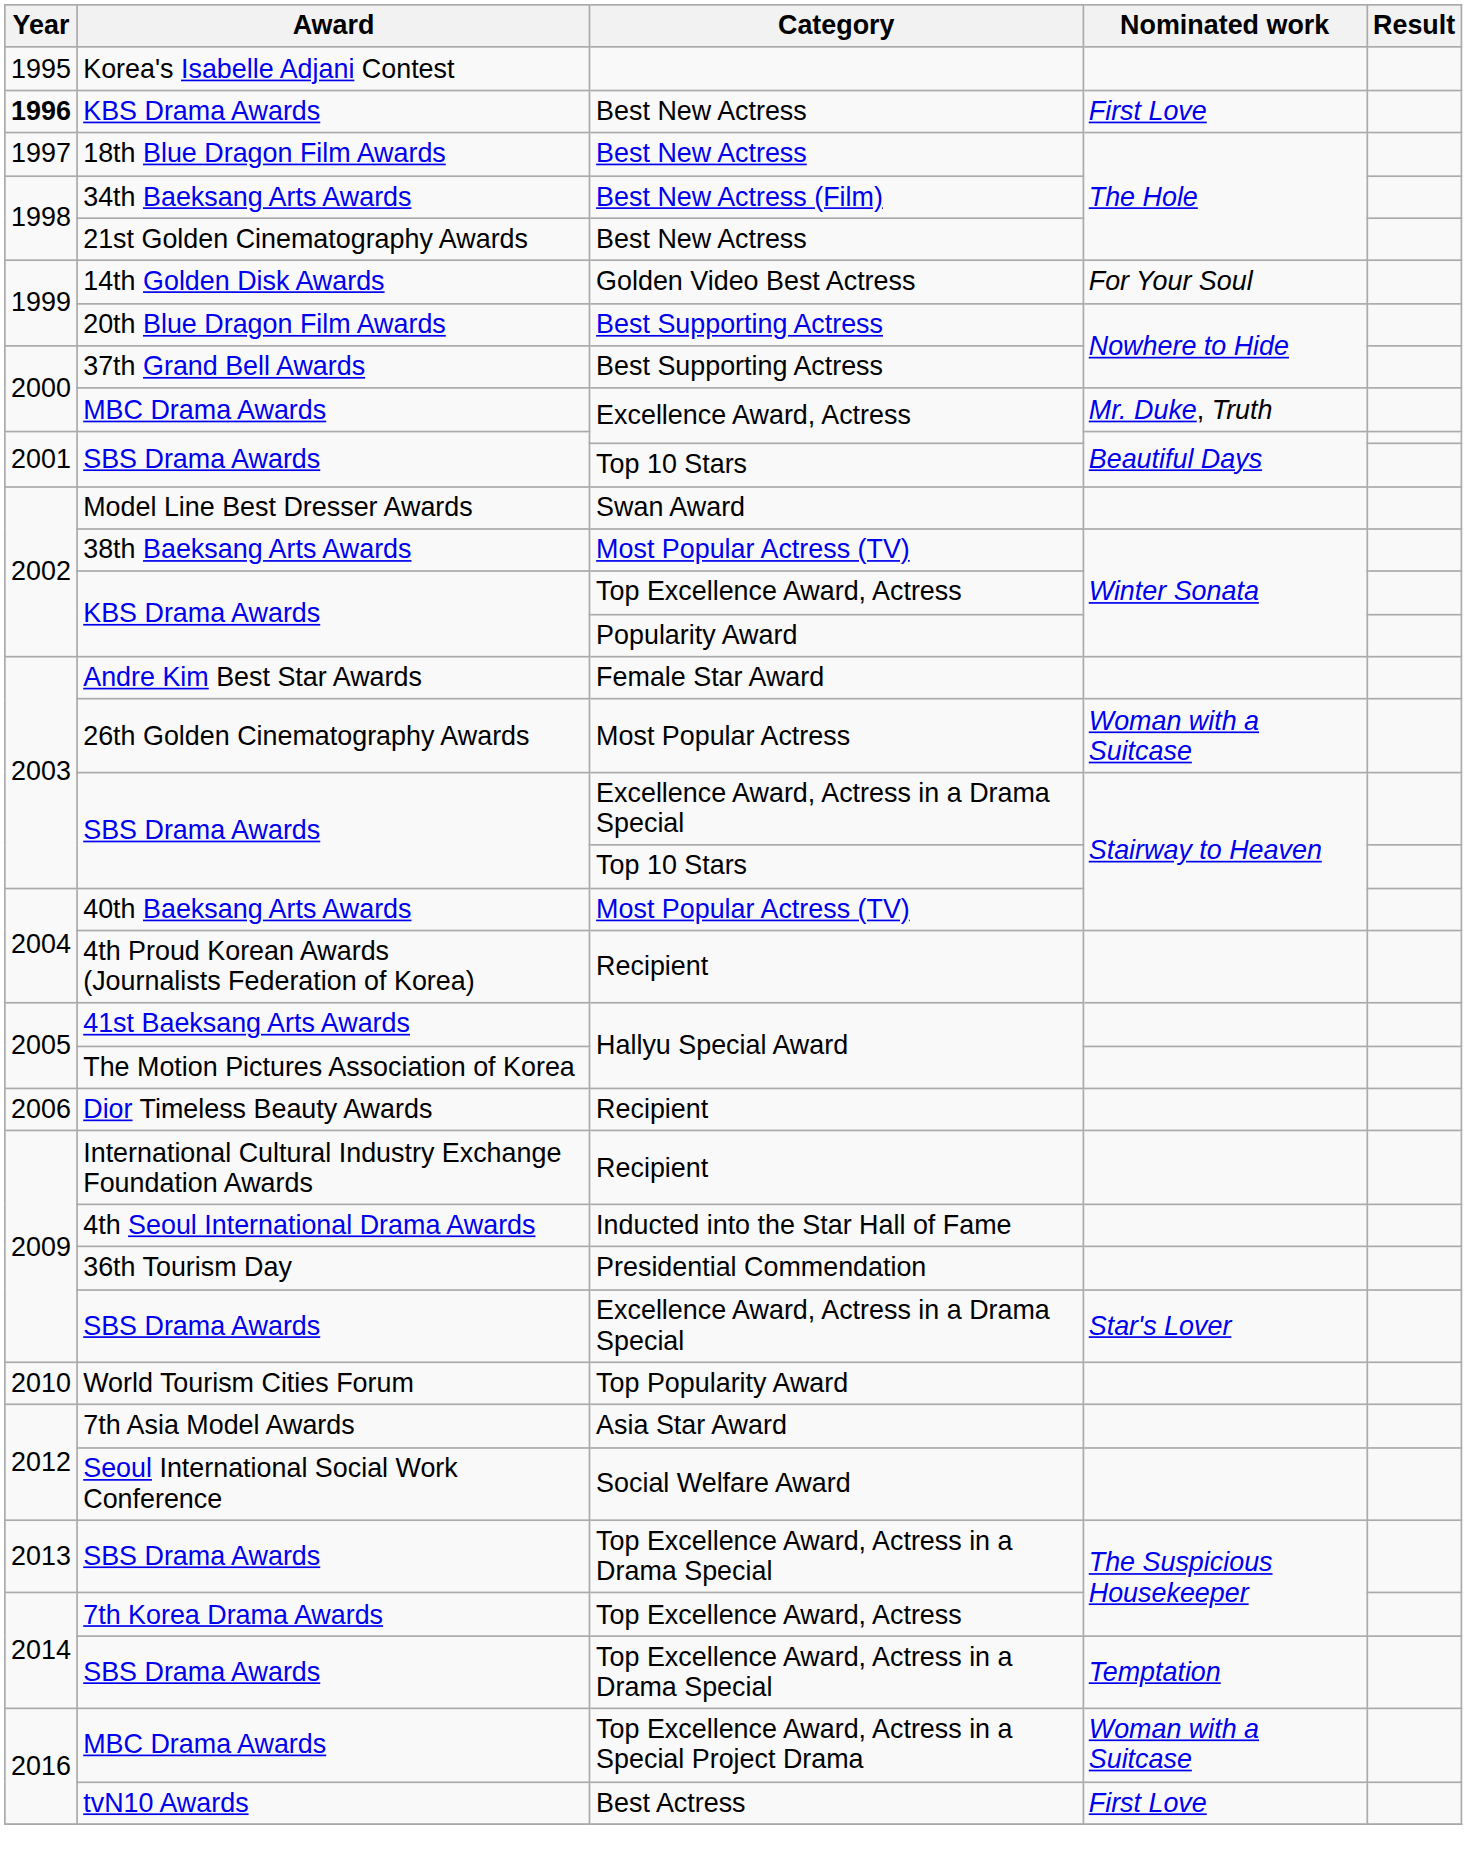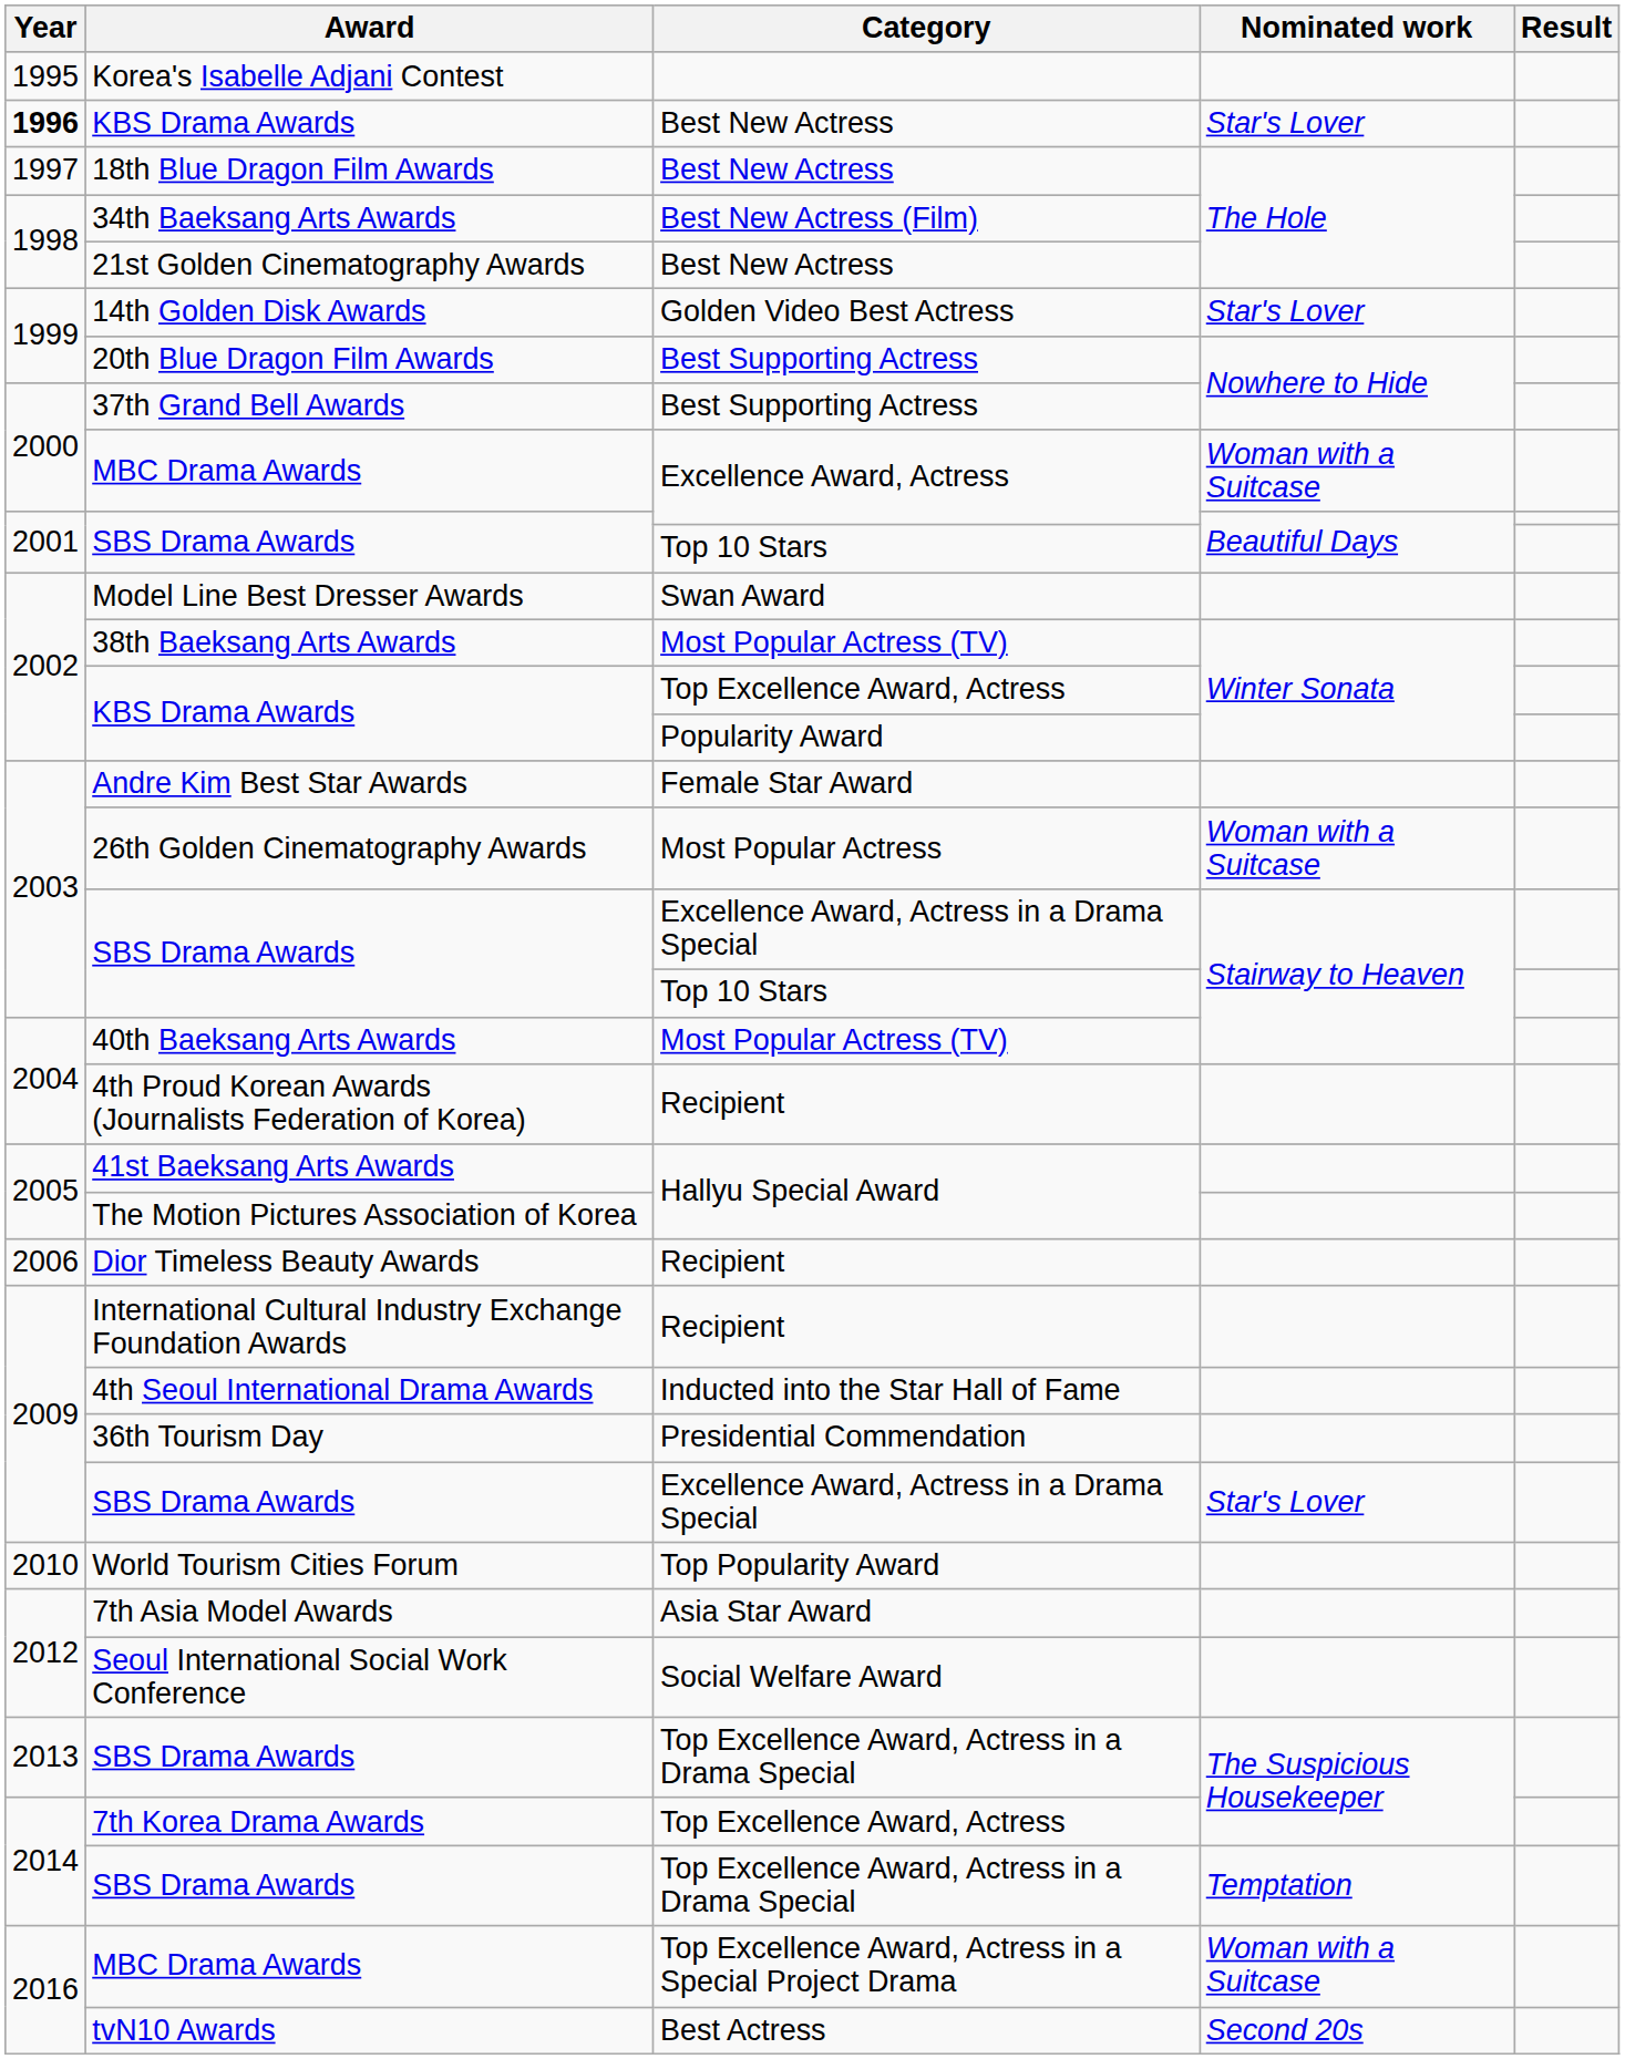KBS Drama Awards / Best New Actress | Nominated work: First Love -> Star's Lover
14th Golden Disk Awards | Nominated work: For Your Soul -> Star's Lover
MBC Drama Awards / Excellence Award, Actress | Nominated work: Mr. Duke, Truth -> Woman with a Suitcase
tvN10 Awards | Nominated work: First Love -> Second 20s
